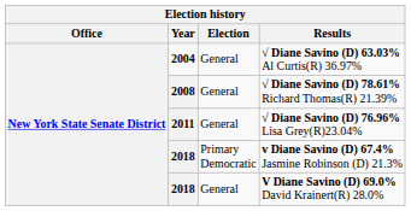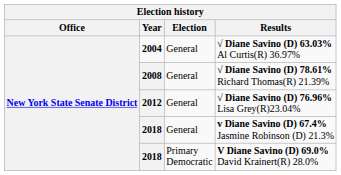√ Diane Savino (D) 76.96% Lisa Grey(R)23.04% | Year: 2011 -> 2012
v Diane Savino (D) 67.4% Jasmine Robinson (D) 21.3% | Election: Primary Democratic -> General
V Diane Savino (D) 69.0% David Krainert(R) 28.0% | Election: General -> Primary Democratic
